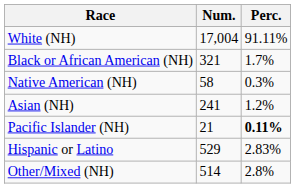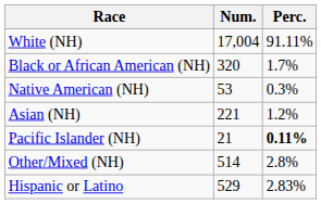Black or African American (NH) | Num.: 321 -> 320
Native American (NH) | Num.: 58 -> 53
Asian (NH) | Num.: 241 -> 221
rows swapped: Other/Mixed (NH) <-> Hispanic or Latino
